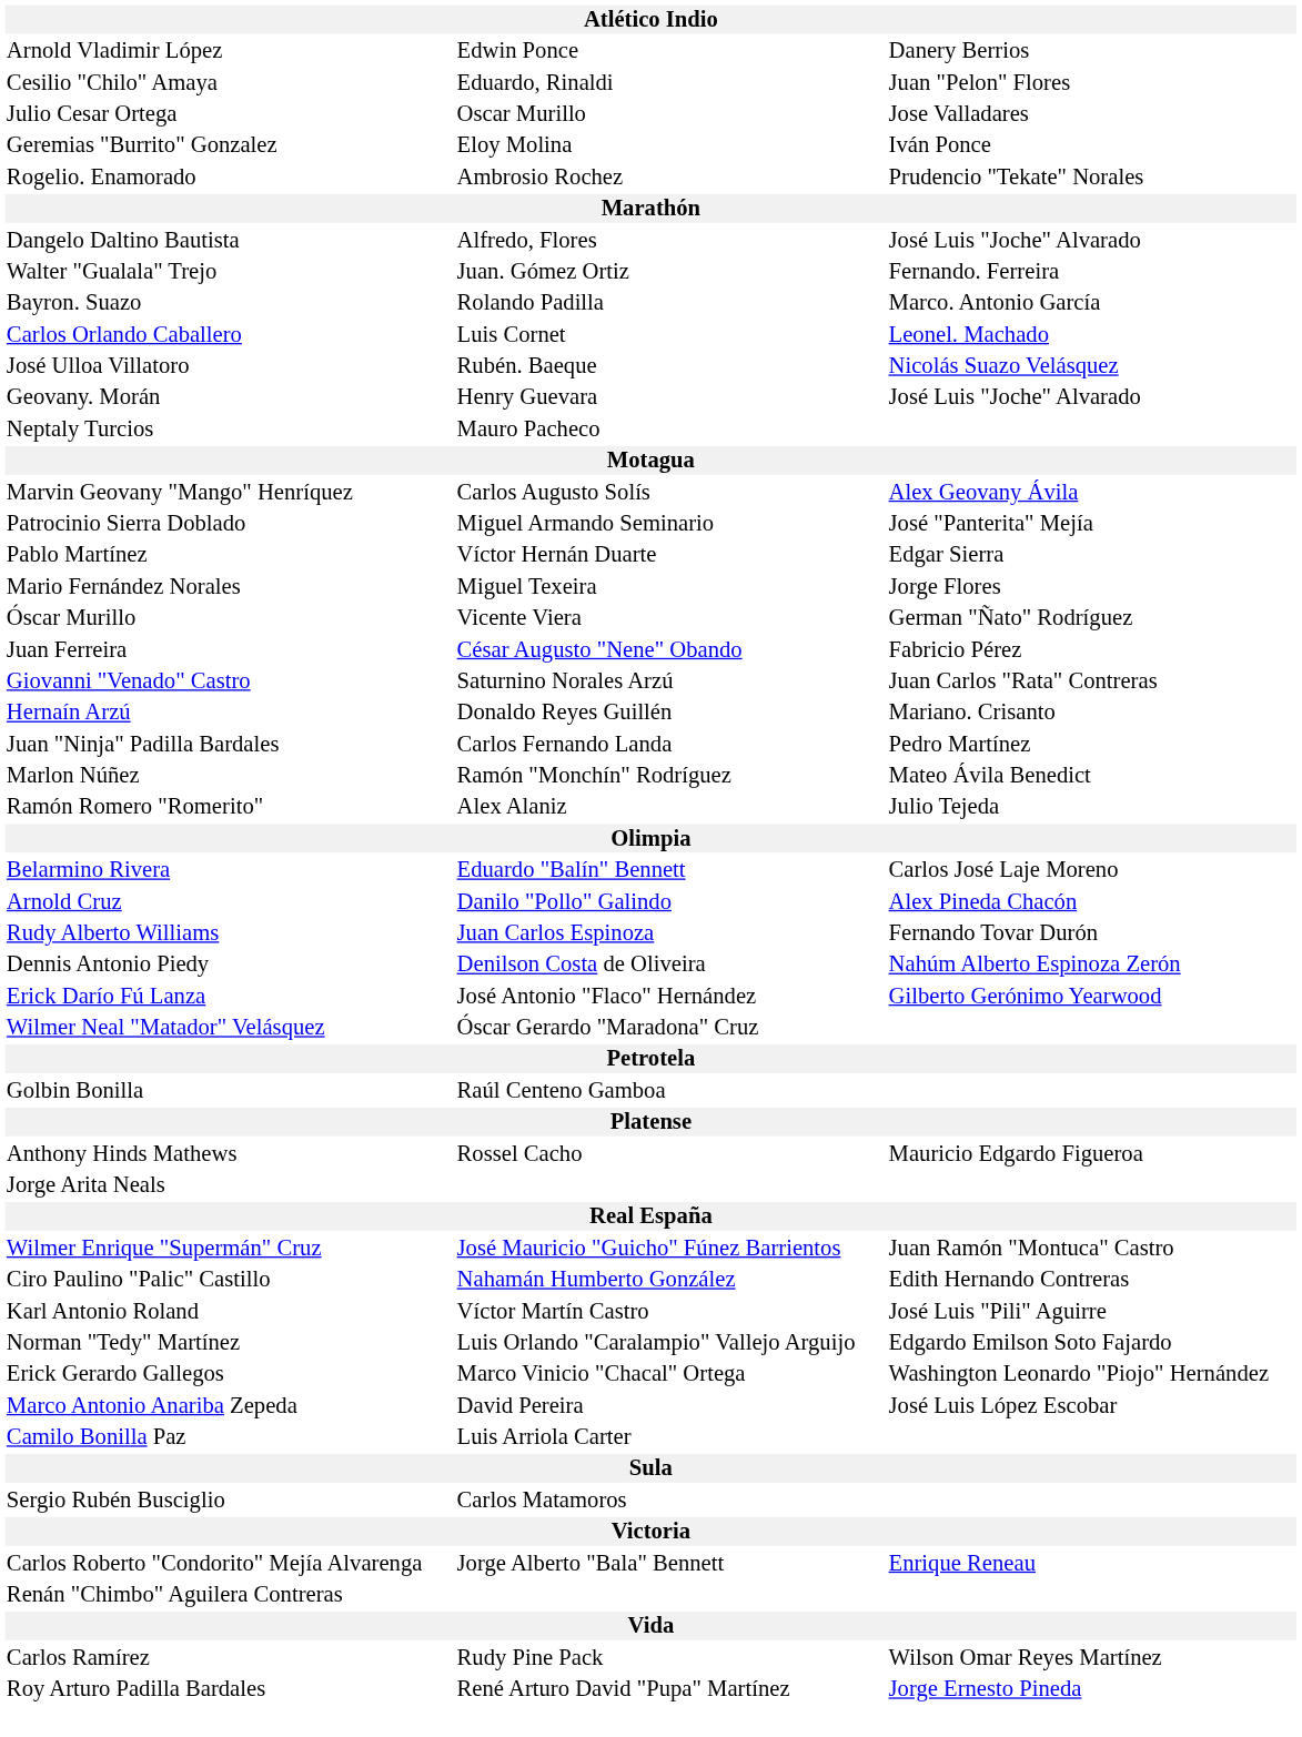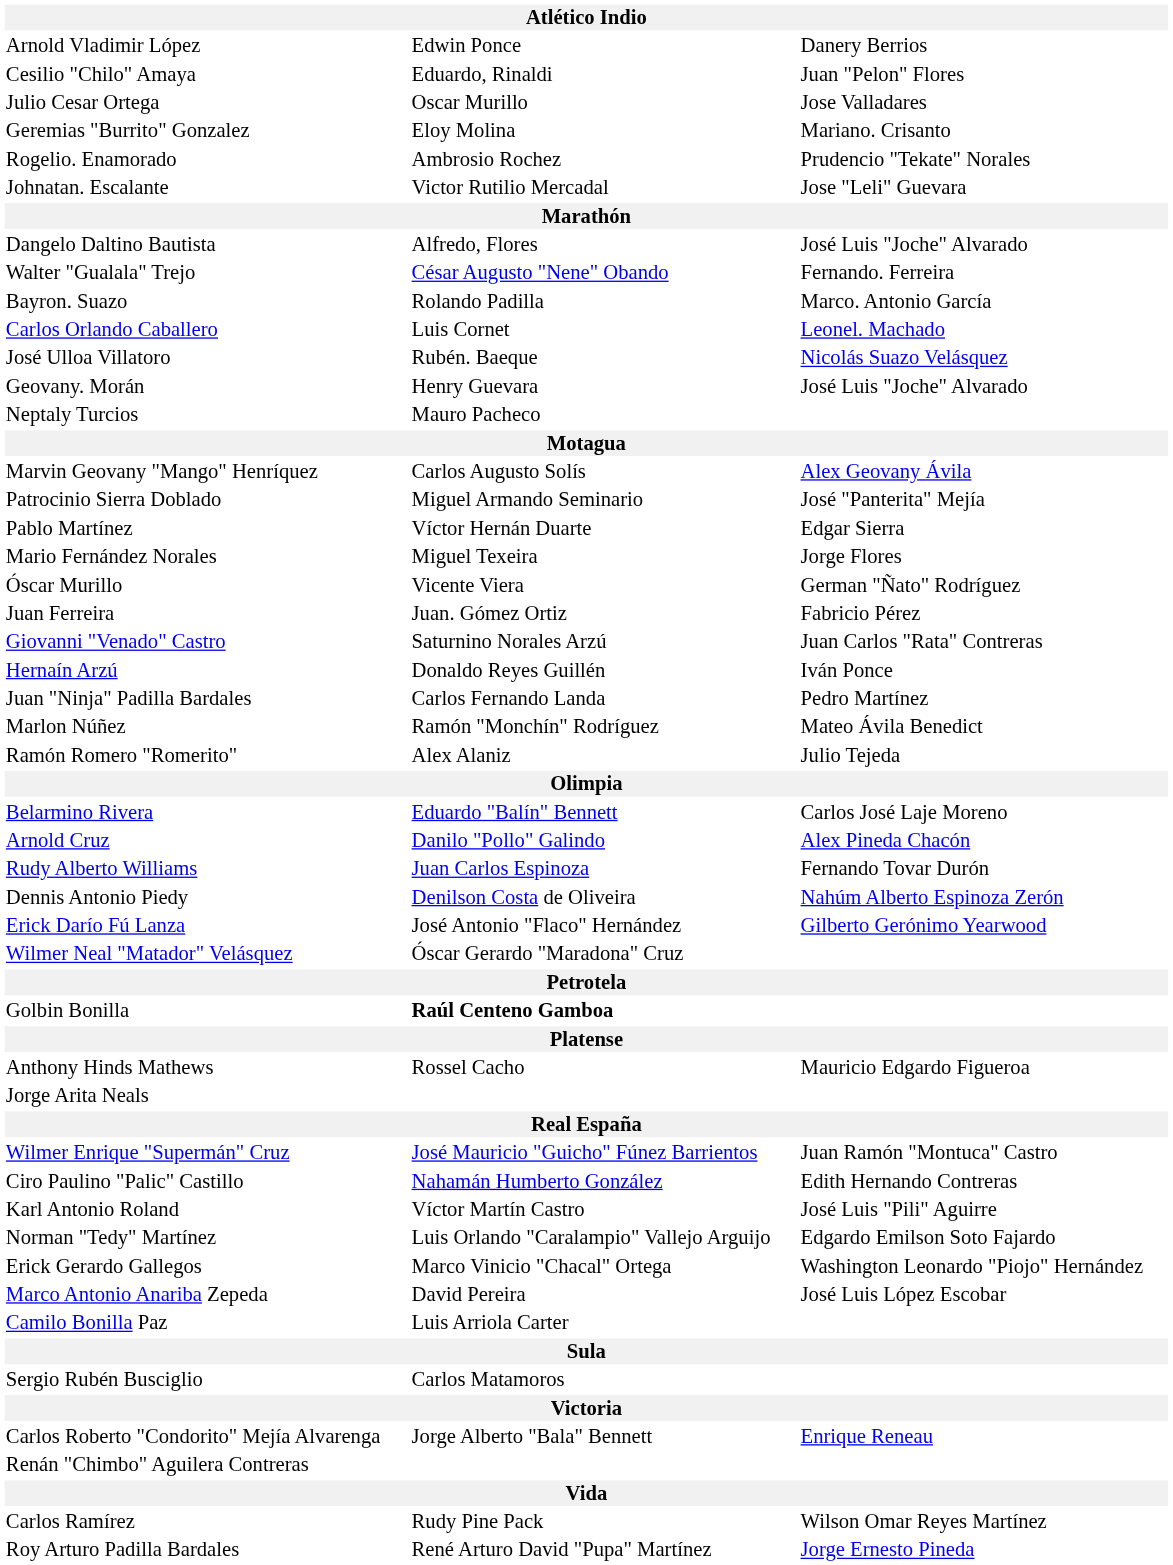Geremias "Burrito" Gonzalez | column 3: Iván Ponce -> Mariano. Crisanto
+ row: Johnatan. Escalante | Victor Rutilio Mercadal | Jose "Leli" Guevara
Walter "Gualala" Trejo | column 2: Juan. Gómez Ortiz -> César Augusto "Nene" Obando
Juan Ferreira | column 2: César Augusto "Nene" Obando -> Juan. Gómez Ortiz
Hernaín Arzú | column 3: Mariano. Crisanto -> Iván Ponce
Golbin Bonilla | column 2: normal -> bold
